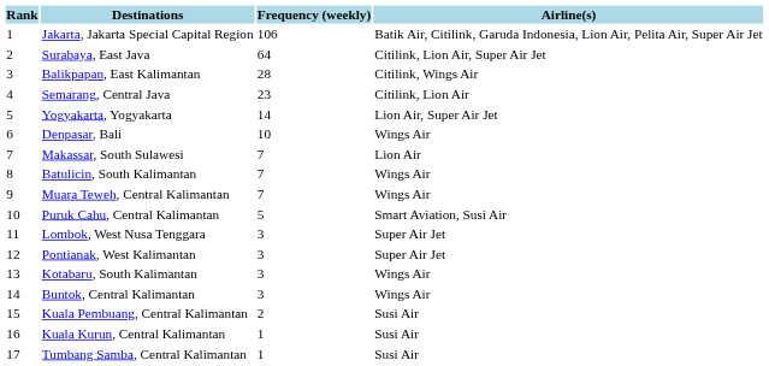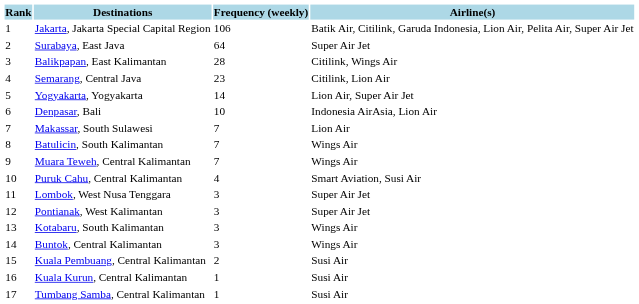Surabaya, East Java | Airline(s): Citilink, Lion Air, Super Air Jet -> Super Air Jet
Denpasar, Bali | Airline(s): Wings Air -> Indonesia AirAsia, Lion Air
Puruk Cahu, Central Kalimantan | Frequency (weekly): 5 -> 4
